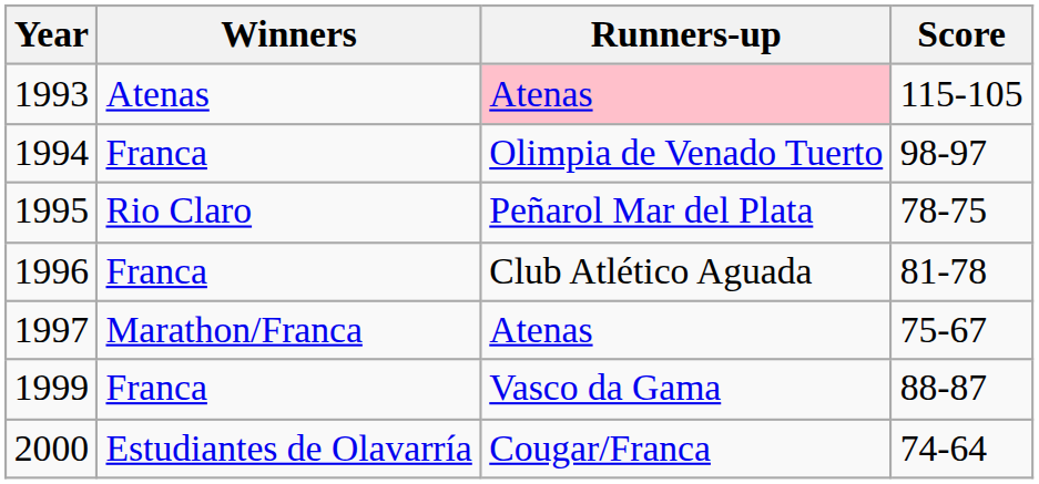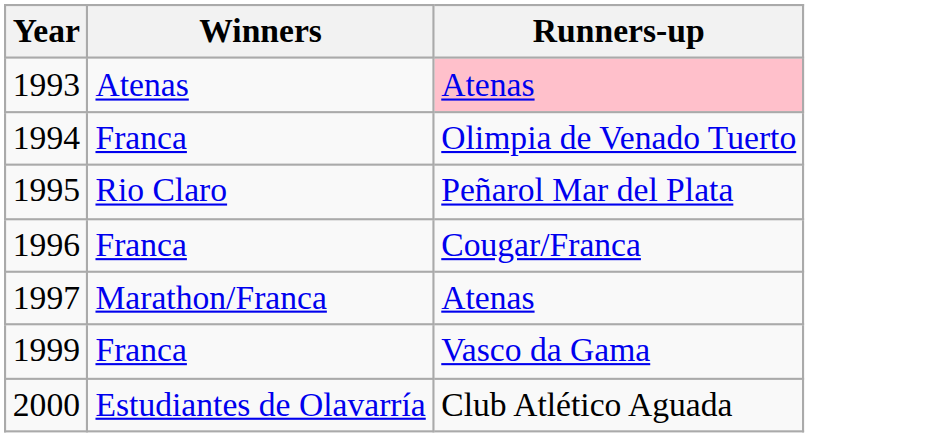- column: Score | 115-105 | 98-97 | 78-75 | 81-78 | 75-67 | 88-87 | 74-64
1996 | Runners-up: Club Atlético Aguada -> Cougar/Franca
2000 | Runners-up: Cougar/Franca -> Club Atlético Aguada
